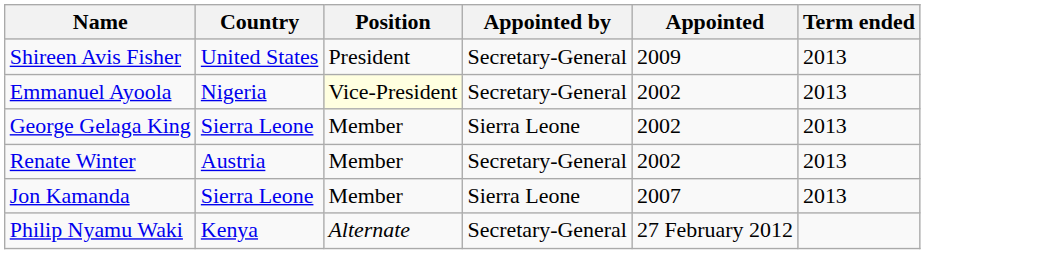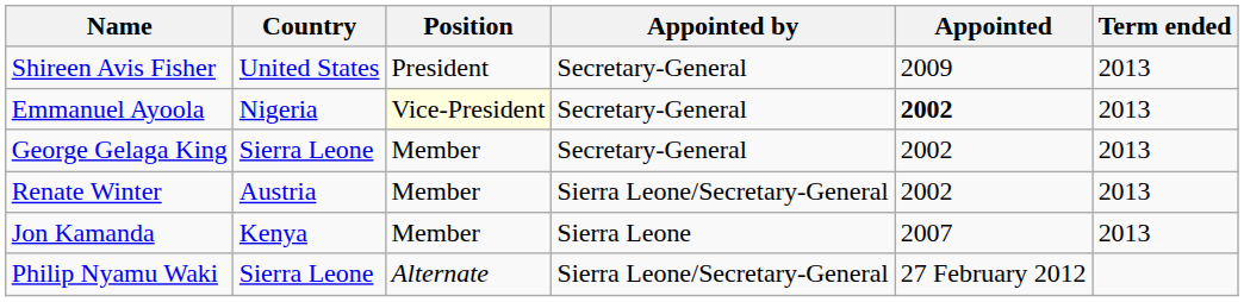Emmanuel Ayoola | Appointed: normal -> bold
George Gelaga King | Appointed by: Sierra Leone -> Secretary-General
Renate Winter | Appointed by: Secretary-General -> Sierra Leone/Secretary-General
Jon Kamanda | Country: Sierra Leone -> Kenya
Philip Nyamu Waki | Country: Kenya -> Sierra Leone
Philip Nyamu Waki | Appointed by: Secretary-General -> Sierra Leone/Secretary-General
